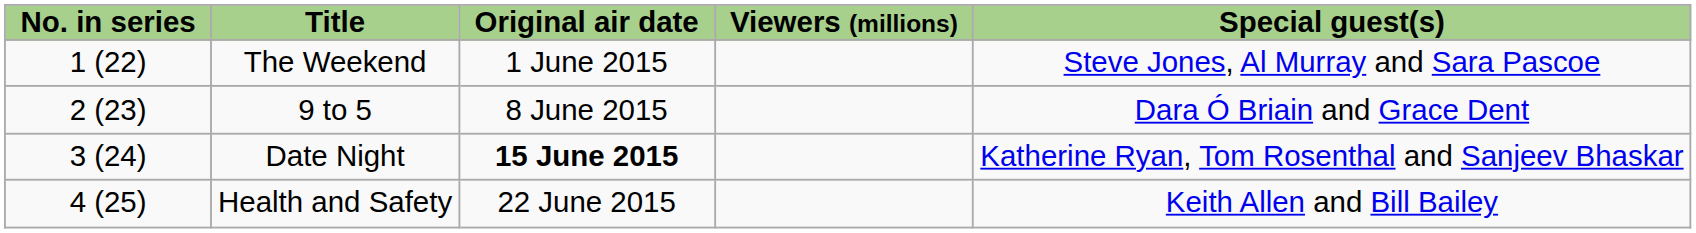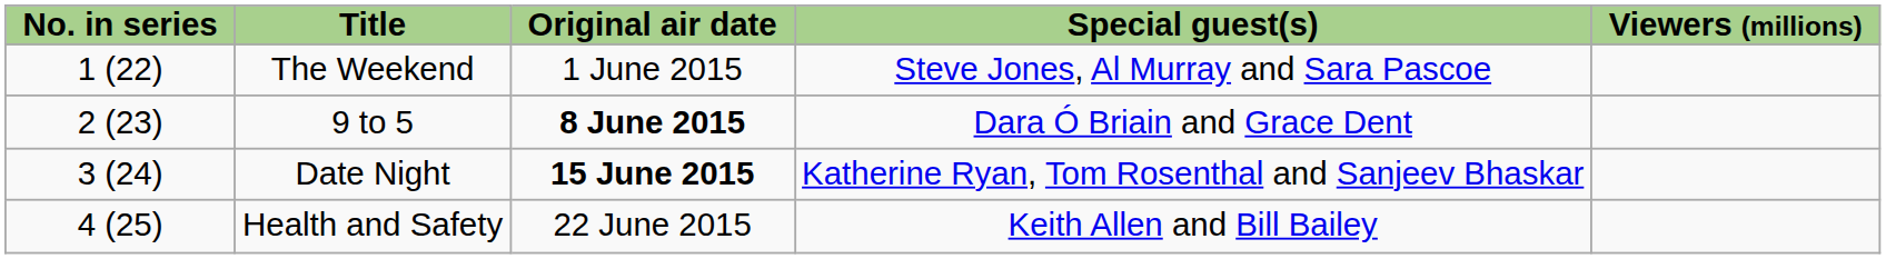columns swapped: Special guest(s) <-> Viewers (millions)
9 to 5 | Original air date: normal -> bold
